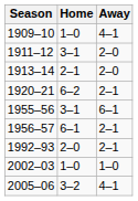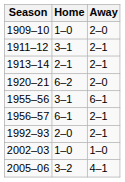1909–10 | Away: 4–1 -> 2–0
1911–12 | Away: 2–0 -> 2–1
1913–14 | Away: 2–0 -> 2–1
1920–21 | Away: 2–1 -> 2–0
